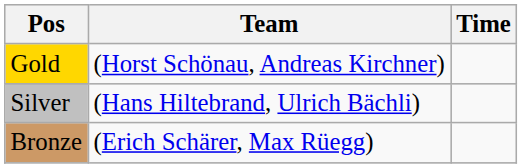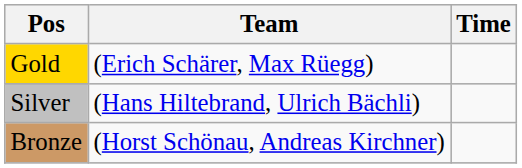Gold | Team: (Horst Schönau, Andreas Kirchner) -> (Erich Schärer, Max Rüegg)
Bronze | Team: (Erich Schärer, Max Rüegg) -> (Horst Schönau, Andreas Kirchner)
